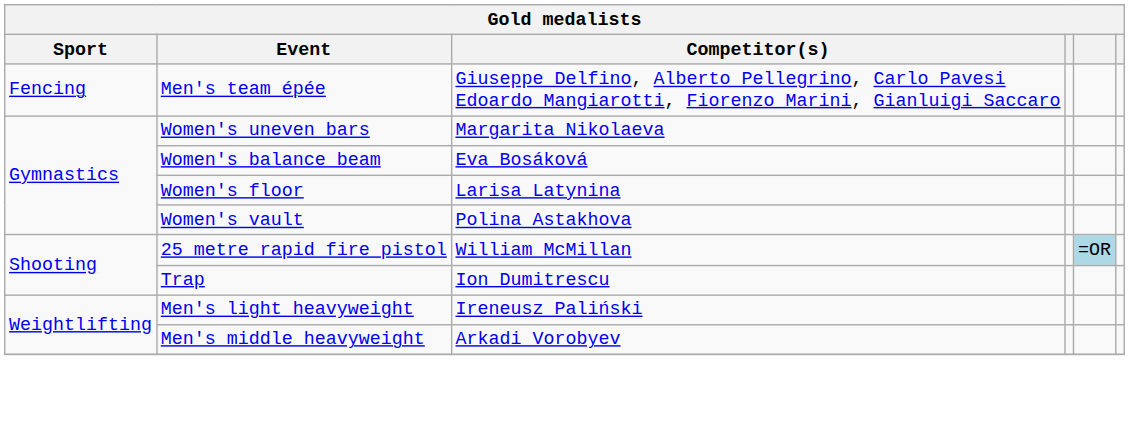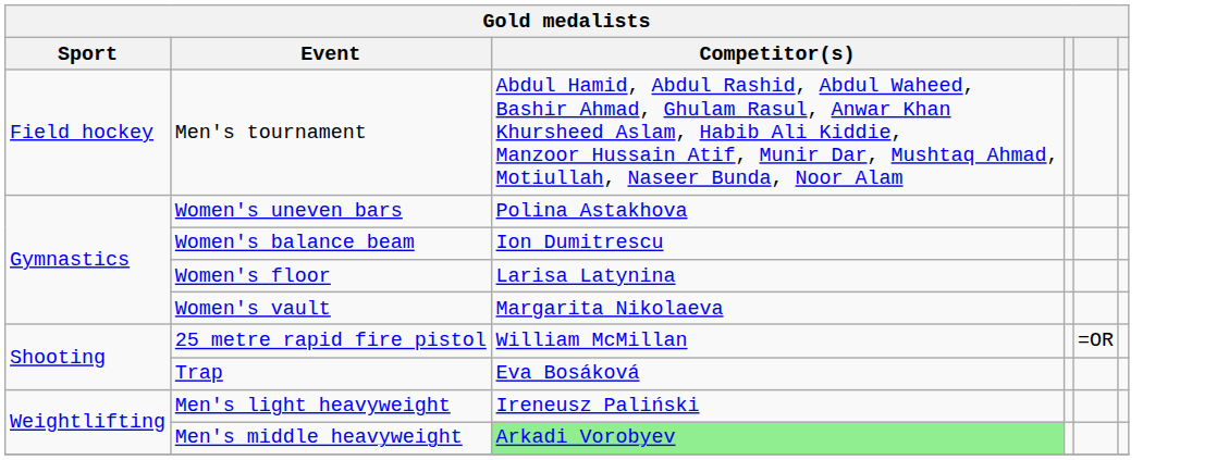- row: Fencing | Men's team épée | Giuseppe Delfino, Alberto Pellegrino, Carlo Pavesi Edoardo Mangiarotti, Fiorenzo Marini, Gianluigi Saccaro
+ row: Field hockey | Men's tournament | Abdul Hamid, Abdul Rashid, Abdul Waheed, Bashir Ahmad, Ghulam Rasul, Anwar Khan Khursheed Aslam, Habib Ali Kiddie, Manzoor Hussain Atif, Munir Dar, Mushtaq Ahmad, Motiullah, Naseer Bunda, Noor Alam
Women's uneven bars | Competitor(s): Margarita Nikolaeva -> Polina Astakhova
Women's balance beam | Competitor(s): Eva Bosáková -> Ion Dumitrescu
Women's vault | Competitor(s): Polina Astakhova -> Margarita Nikolaeva
25 metre rapid fire pistol | column 5: lightblue background -> no background
Trap | Competitor(s): Ion Dumitrescu -> Eva Bosáková
Men's middle heavyweight | Competitor(s): no background -> lightgreen background
